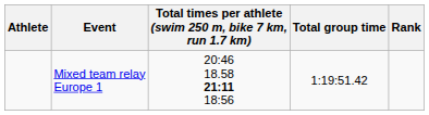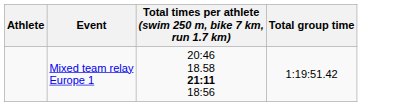- column: Rank
